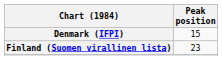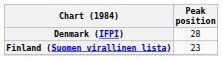Denmark (IFPI) | Peak position: 15 -> 28
